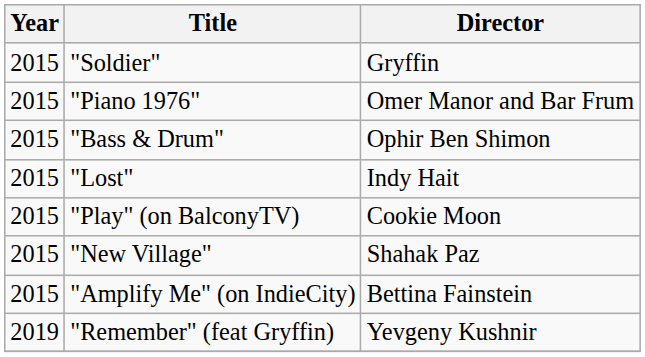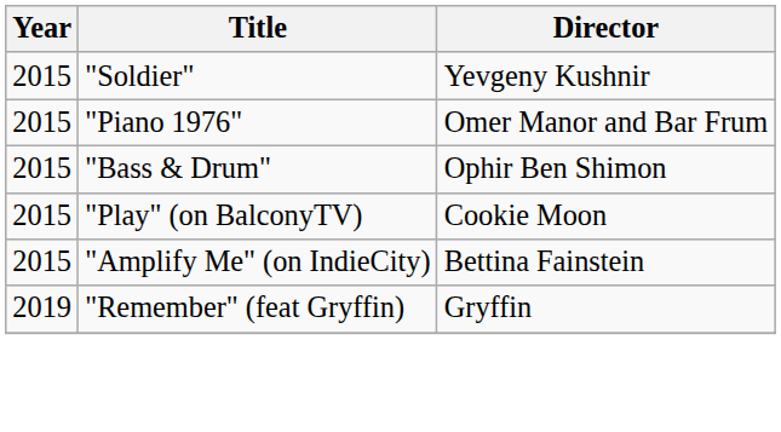"Soldier" | Director: Gryffin -> Yevgeny Kushnir
- row: 2015 | "Lost" | Indy Hait
- row: 2015 | "New Village" | Shahak Paz
"Remember" (feat Gryffin) | Director: Yevgeny Kushnir -> Gryffin
